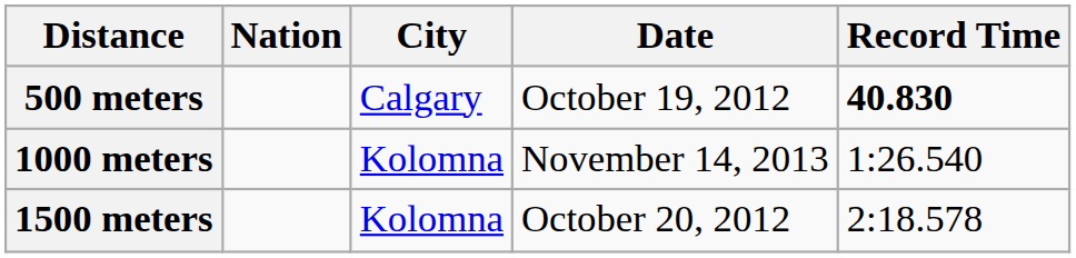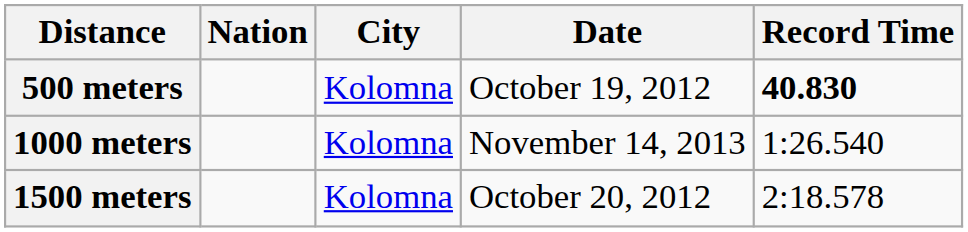500 meters | City: Calgary -> Kolomna
